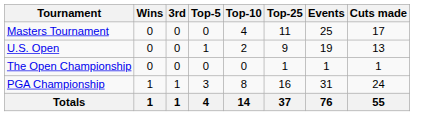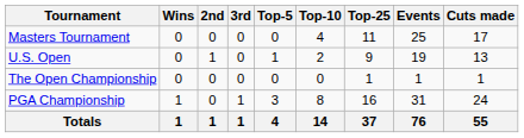+ column: 2nd | 0 | 1 | 0 | 0 | 1
